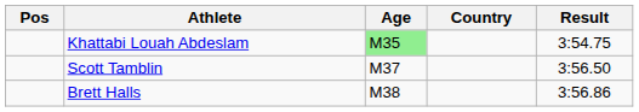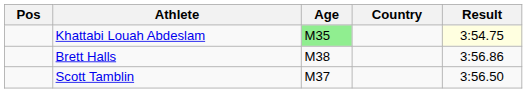Khattabi Louah Abdeslam | Result: no background -> lightyellow background
rows swapped: Scott Tamblin <-> Brett Halls
